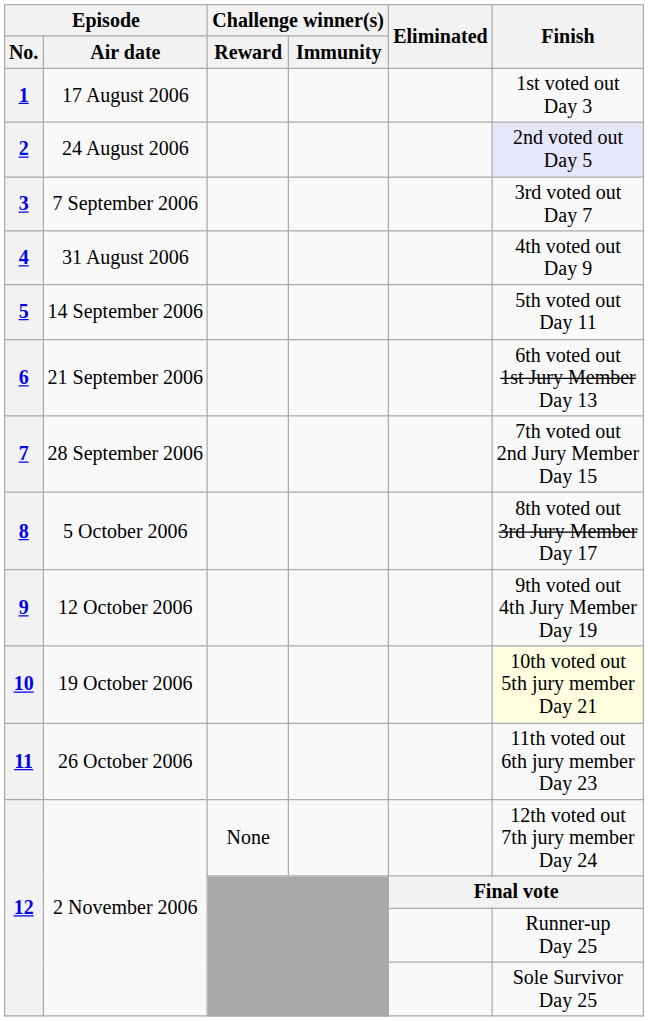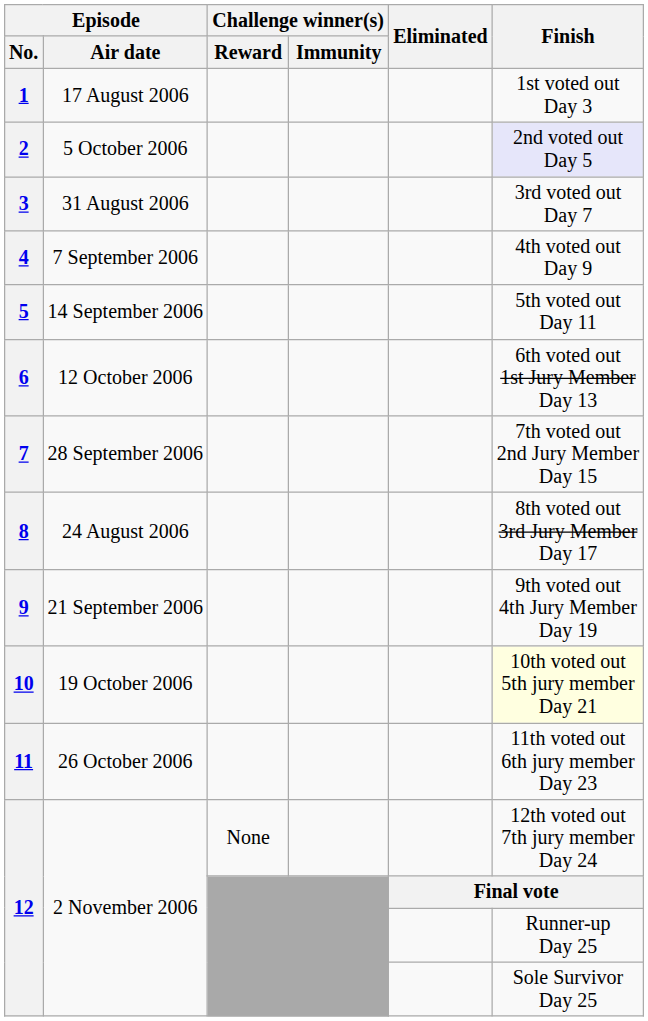2 | Episode / Air date: 24 August 2006 -> 5 October 2006
3 | Episode / Air date: 7 September 2006 -> 31 August 2006
4 | Episode / Air date: 31 August 2006 -> 7 September 2006
6 | Episode / Air date: 21 September 2006 -> 12 October 2006
8 | Episode / Air date: 5 October 2006 -> 24 August 2006
9 | Episode / Air date: 12 October 2006 -> 21 September 2006
